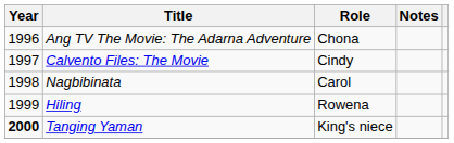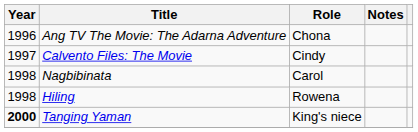Hiling | Year: 1999 -> 1998
